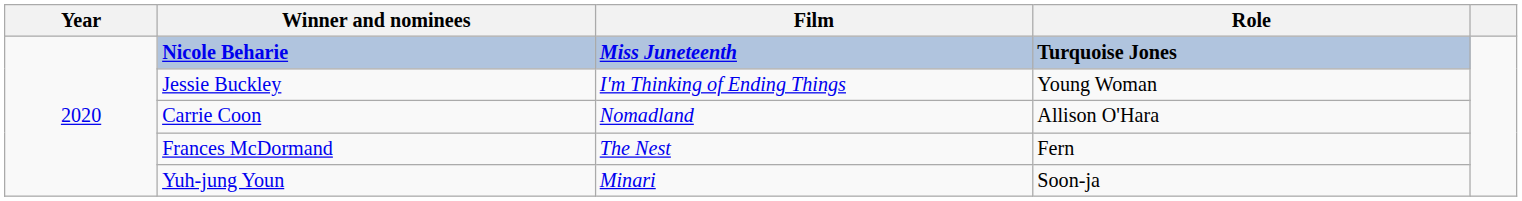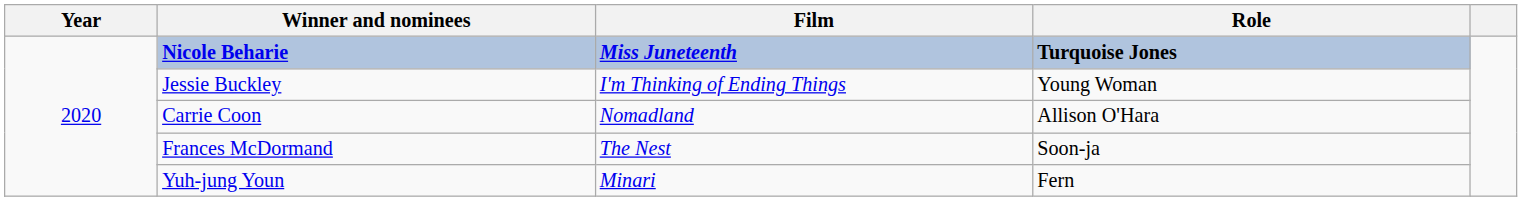Frances McDormand | Role: Fern -> Soon-ja
Yuh-jung Youn | Role: Soon-ja -> Fern
